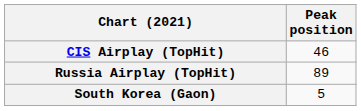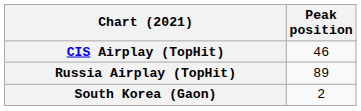South Korea (Gaon) | Peak position: 5 -> 2
